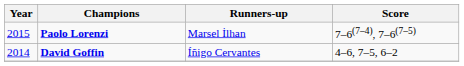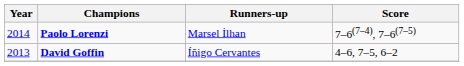Paolo Lorenzi | Year: 2015 -> 2014
David Goffin | Year: 2014 -> 2013
